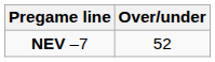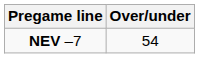NEV –7 | Over/under: 52 -> 54
